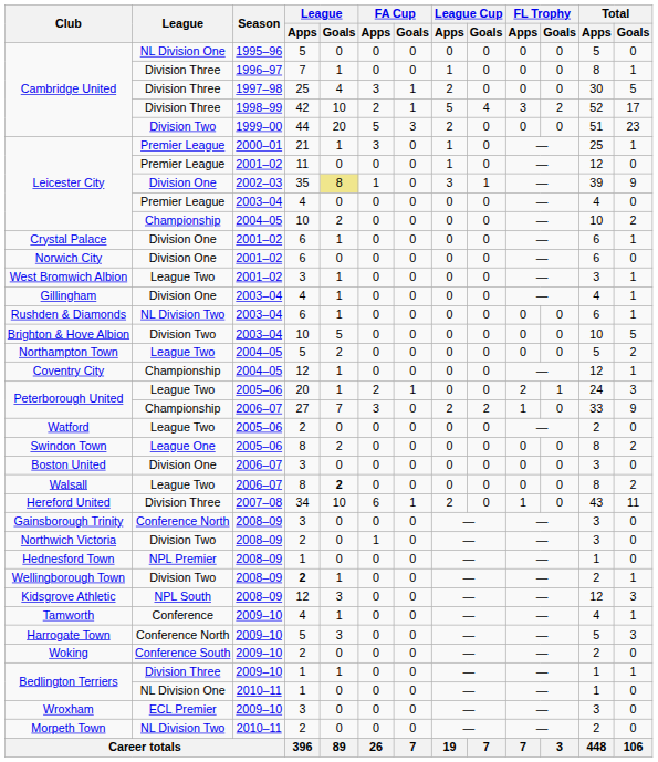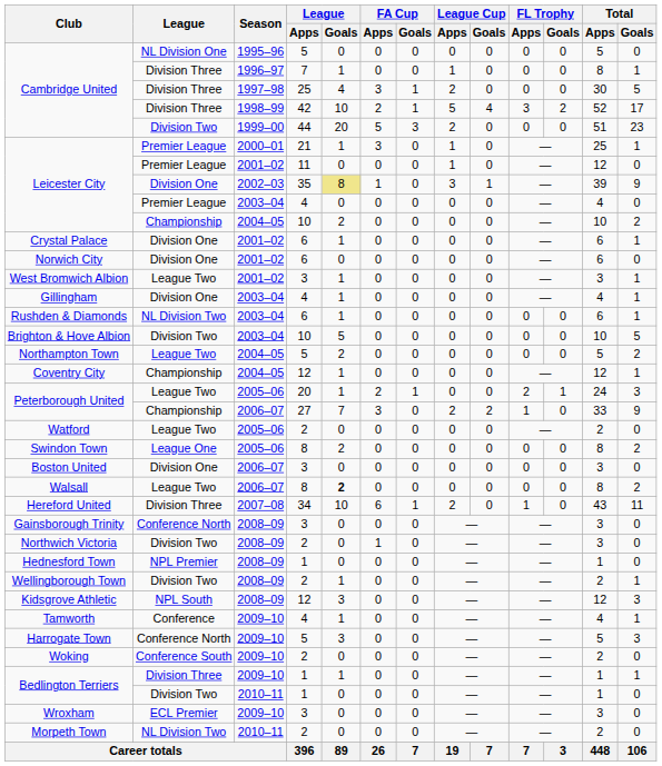Wellingborough Town | League / Apps: bold -> normal
Bedlington Terriers / 2010–11 | League: NL Division One -> Division Two
